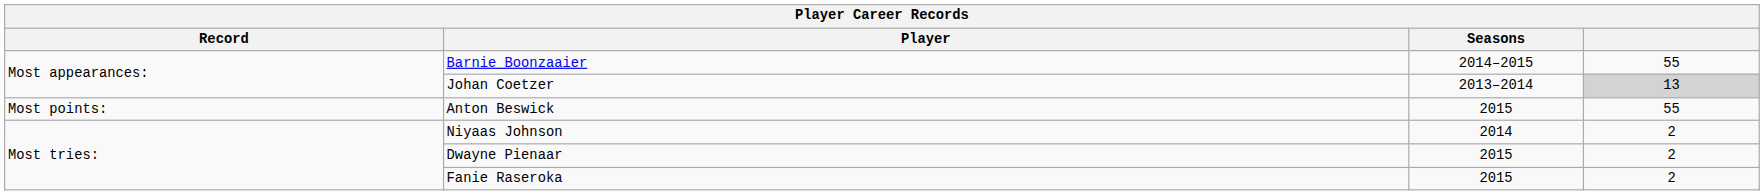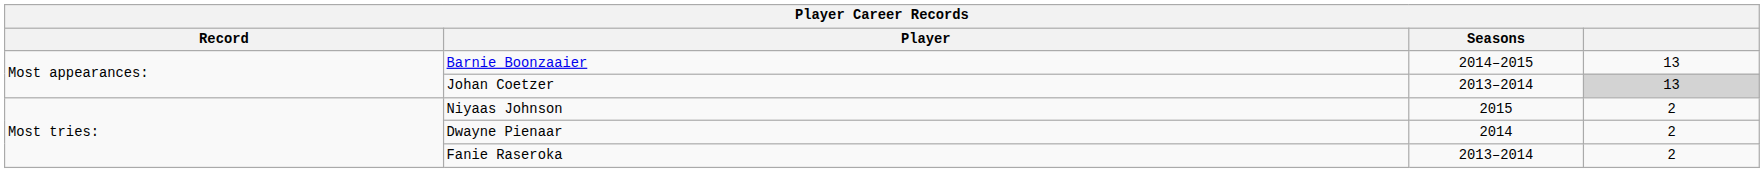Barnie Boonzaaier | column 4: 55 -> 13
- row: Most points: | Anton Beswick | 2015 | 55
Niyaas Johnson | Seasons: 2014 -> 2015
Dwayne Pienaar | Seasons: 2015 -> 2014
Fanie Raseroka | Seasons: 2015 -> 2013–2014
